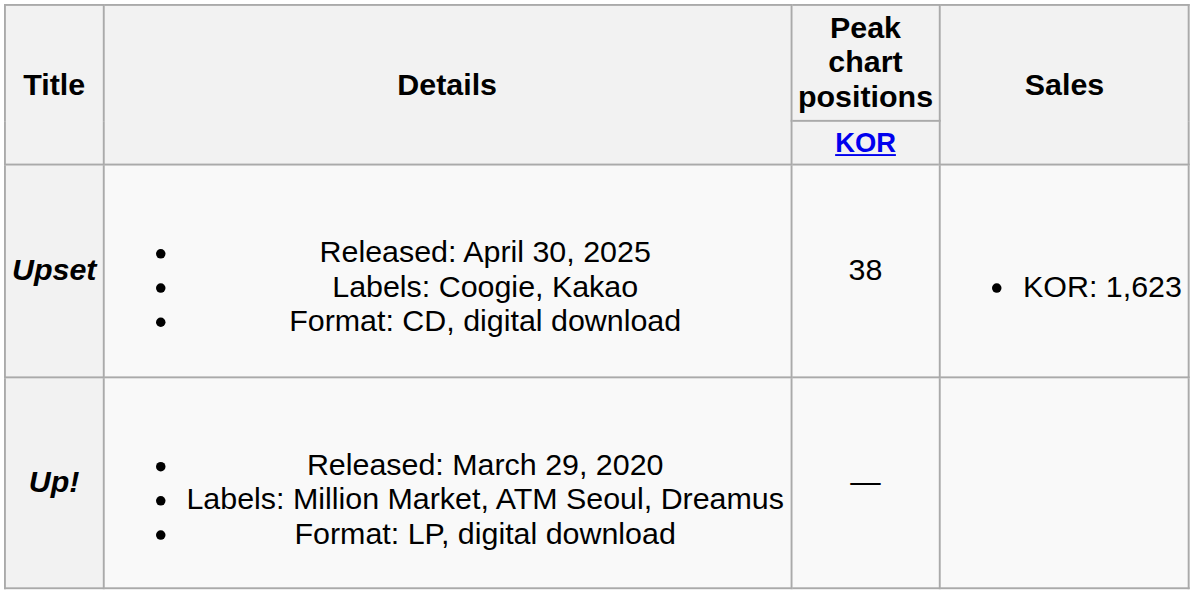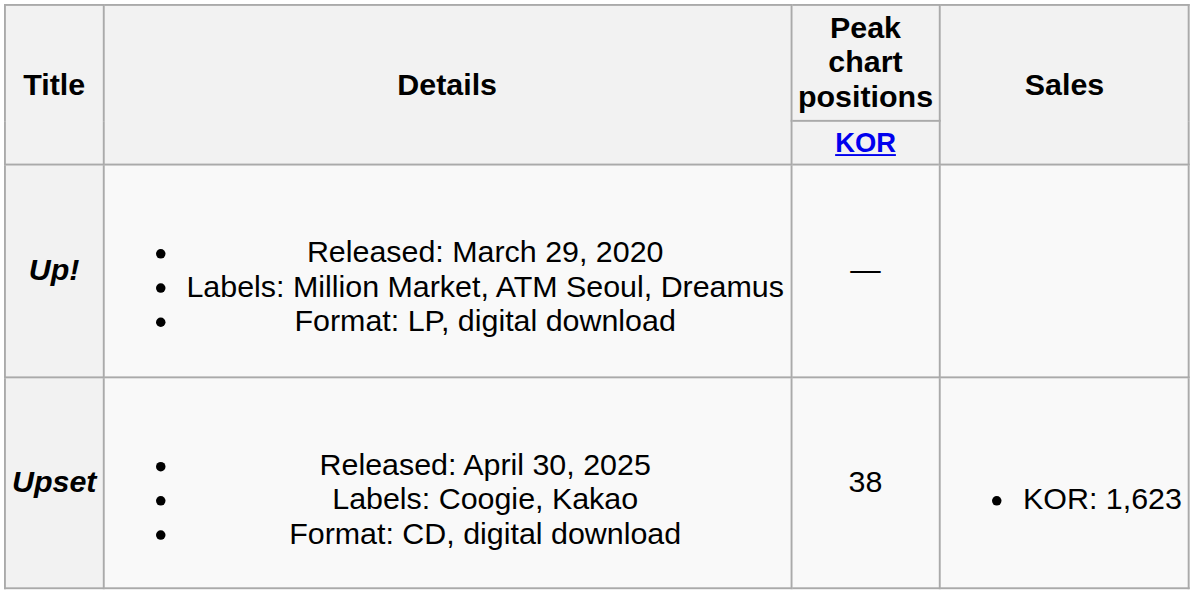rows swapped: Up! <-> Upset
